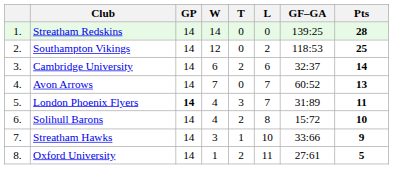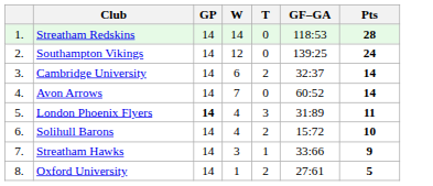- column: L | 0 | 2 | 6 | 7 | 7 | 8 | 10 | 11
Streatham Redskins | GF–GA: 139:25 -> 118:53
Southampton Vikings | GF–GA: 118:53 -> 139:25
Southampton Vikings | Pts: 25 -> 24
Avon Arrows | Pts: 13 -> 14
